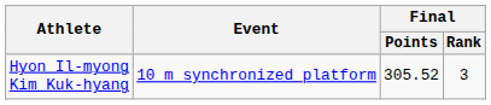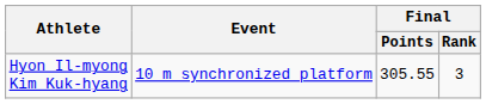Hyon Il-myong Kim Kuk-hyang | Final / Points: 305.52 -> 305.55
